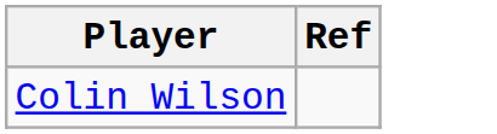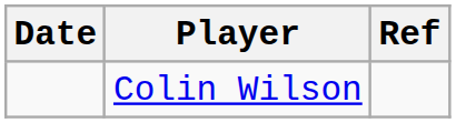+ column: Date
